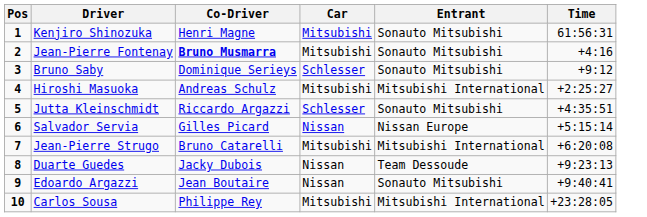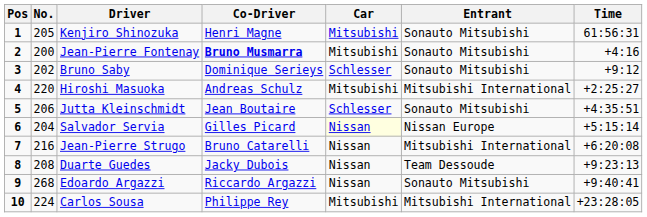+ column: No. | 205 | 200 | 202 | 220 | 206 | 204 | 216 | 208 | 268 | 224
Jutta Kleinschmidt | Co-Driver: Riccardo Argazzi -> Jean Boutaire
Salvador Servia | Car: no background -> lightyellow background
Jean-Pierre Strugo | Car: Mitsubishi -> Nissan
Edoardo Argazzi | Co-Driver: Jean Boutaire -> Riccardo Argazzi
